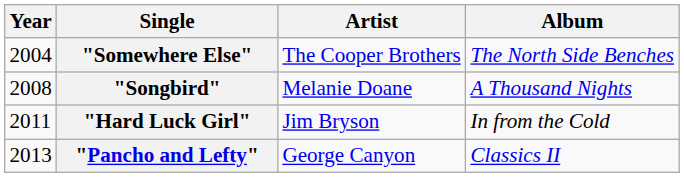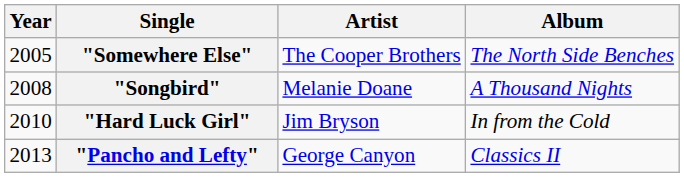"Somewhere Else" | Year: 2004 -> 2005
"Hard Luck Girl" | Year: 2011 -> 2010
